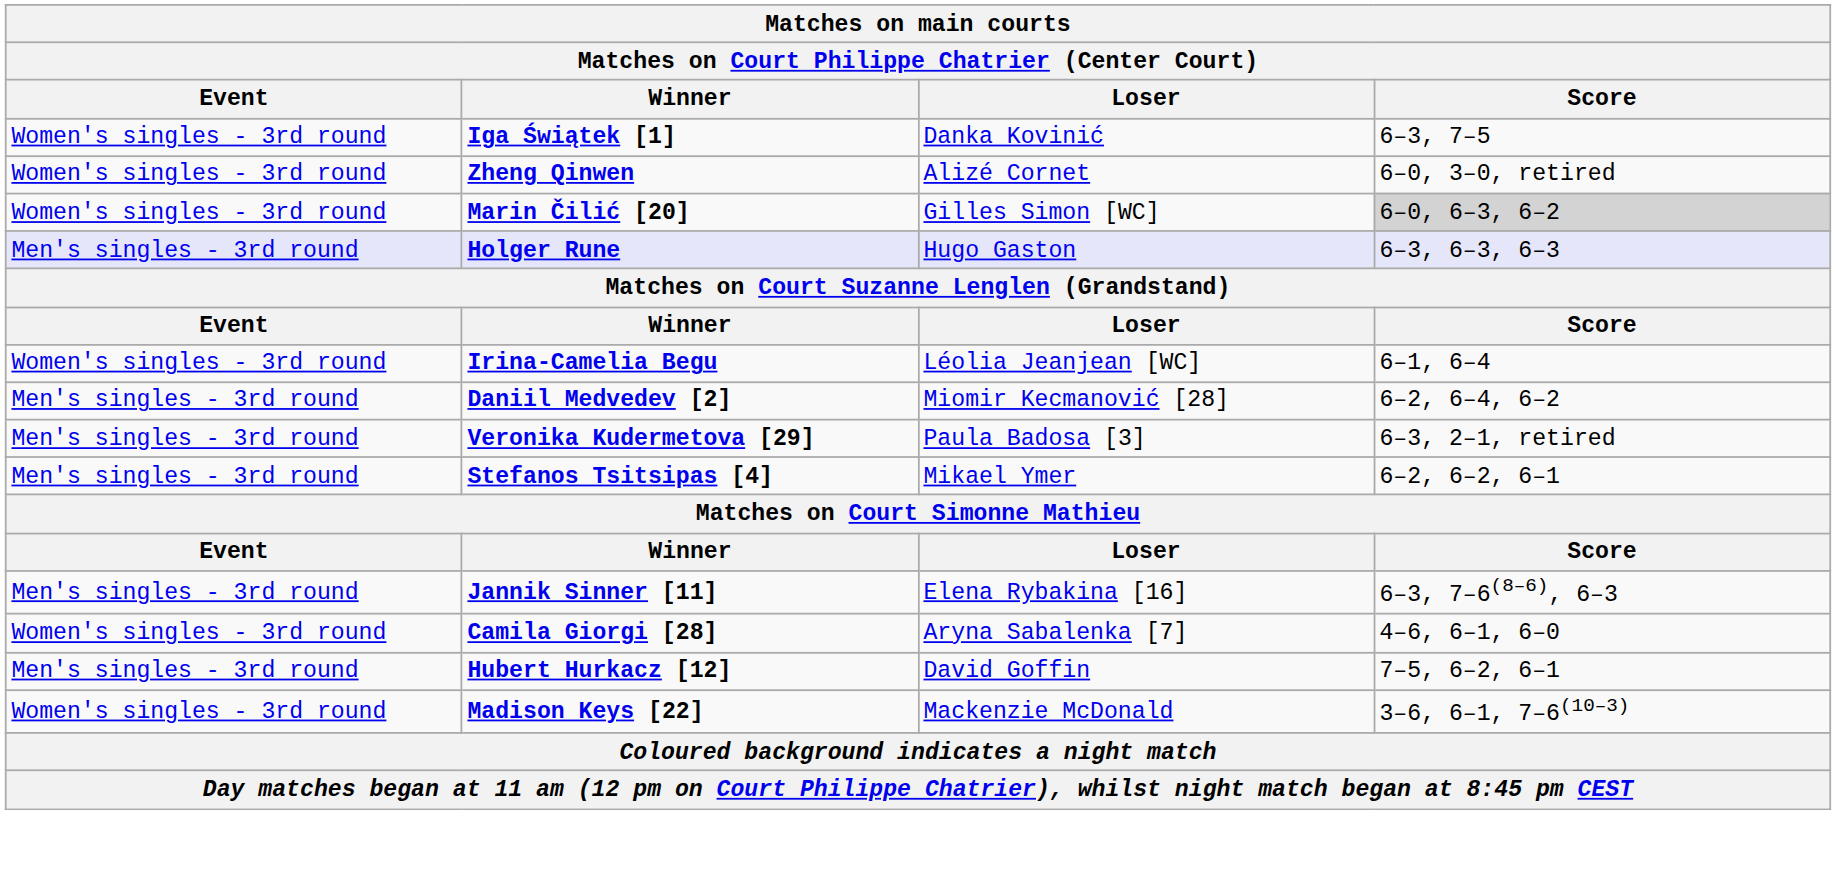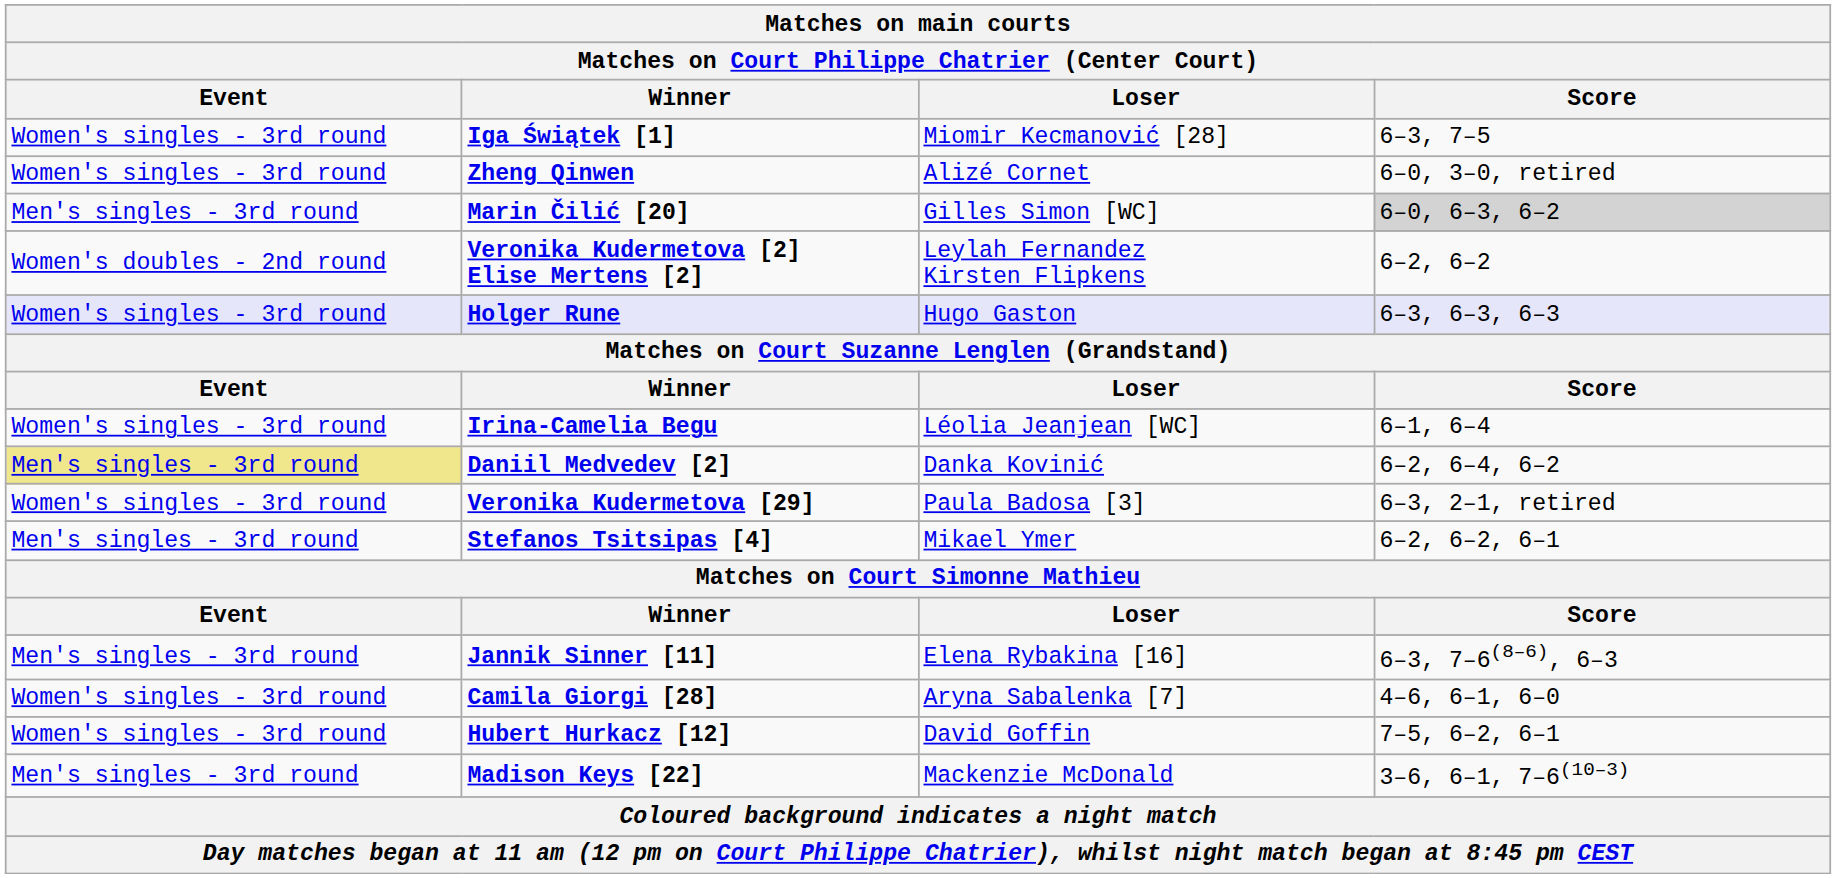Iga Świątek [1] | Loser: Danka Kovinić -> Miomir Kecmanović [28]
Marin Čilić [20] | Event: Women's singles - 3rd round -> Men's singles - 3rd round
+ row: Women's doubles - 2nd round | Veronika Kudermetova [2] Elise Mertens [2] | Leylah Fernandez Kirsten Flipkens | 6–2, 6–2
Holger Rune | Event: Men's singles - 3rd round -> Women's singles - 3rd round
Daniil Medvedev [2] | Event: no background -> khaki background
Daniil Medvedev [2] | Loser: Miomir Kecmanović [28] -> Danka Kovinić
Veronika Kudermetova [29] | Event: Men's singles - 3rd round -> Women's singles - 3rd round
Hubert Hurkacz [12] | Event: Men's singles - 3rd round -> Women's singles - 3rd round
Madison Keys [22] | Event: Women's singles - 3rd round -> Men's singles - 3rd round
